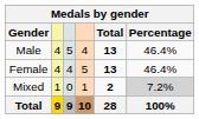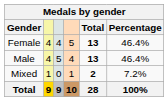rows swapped: Female <-> Male
Mixed | Percentage: lightgrey background -> no background
